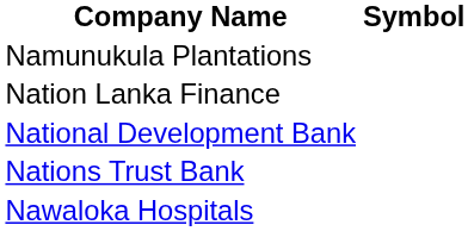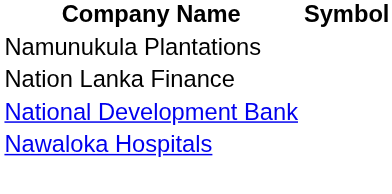- row: Nations Trust Bank
